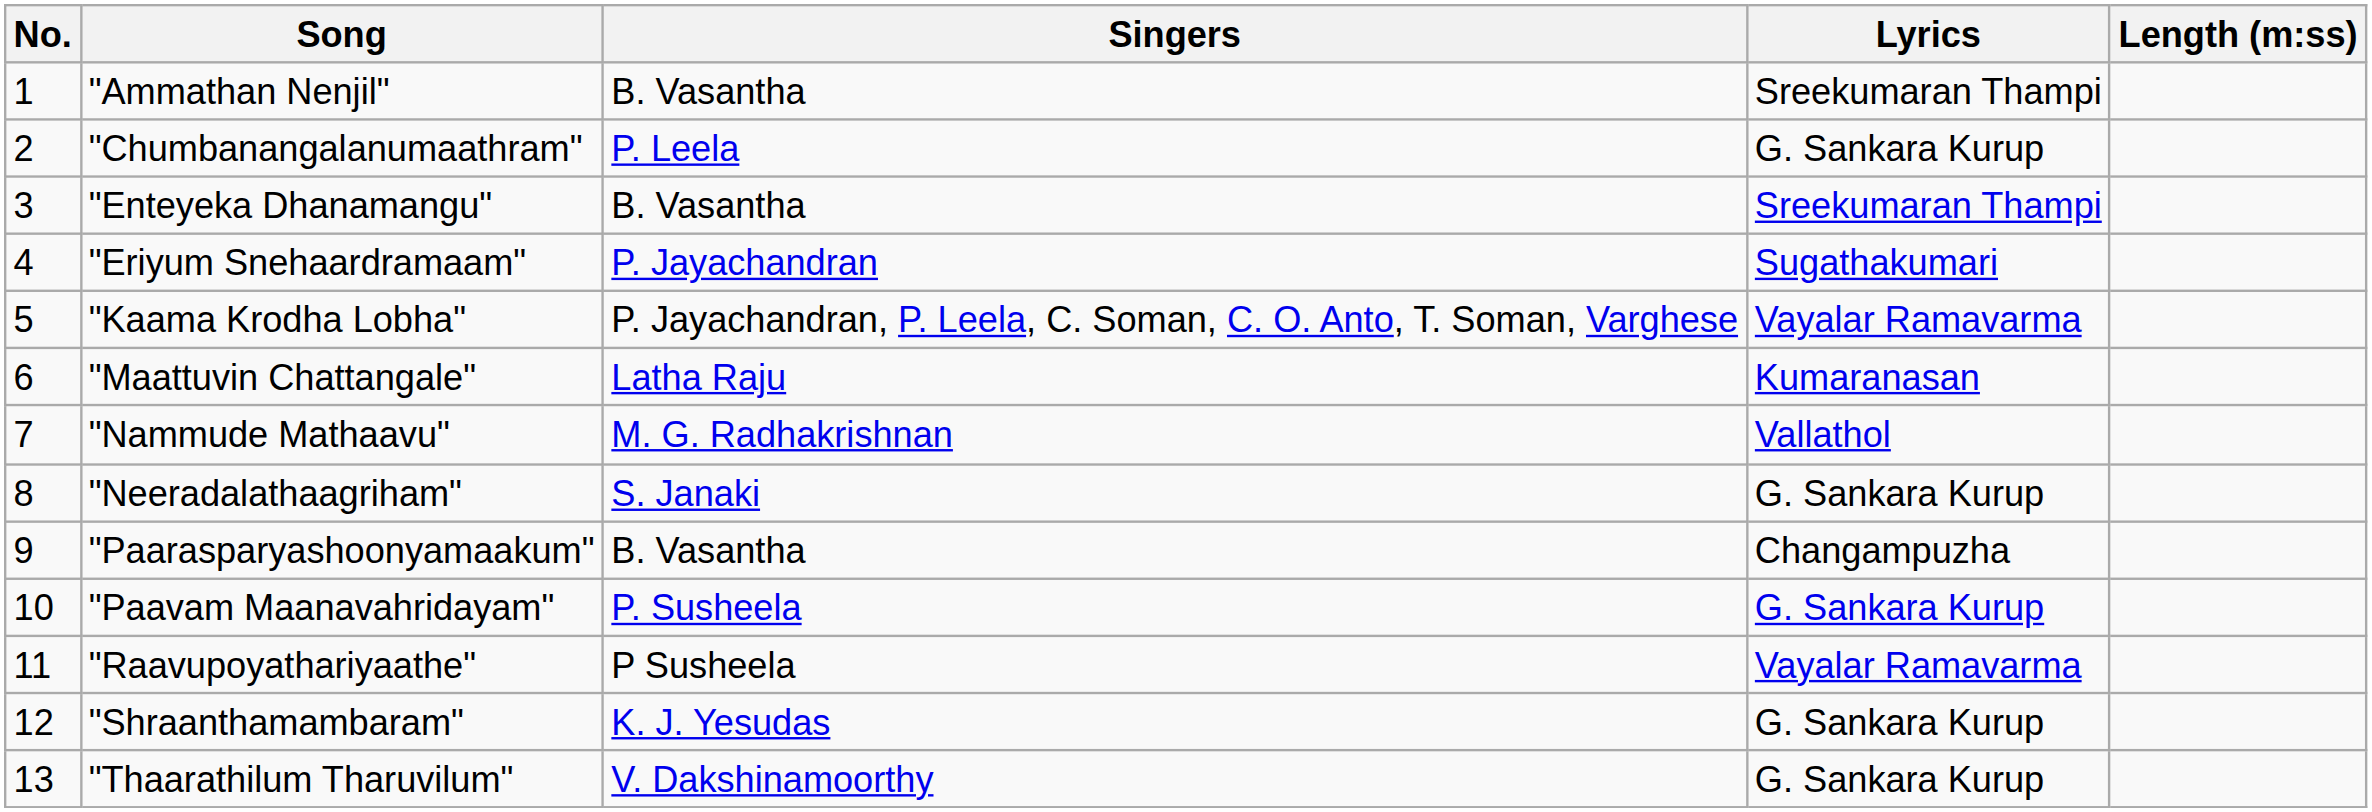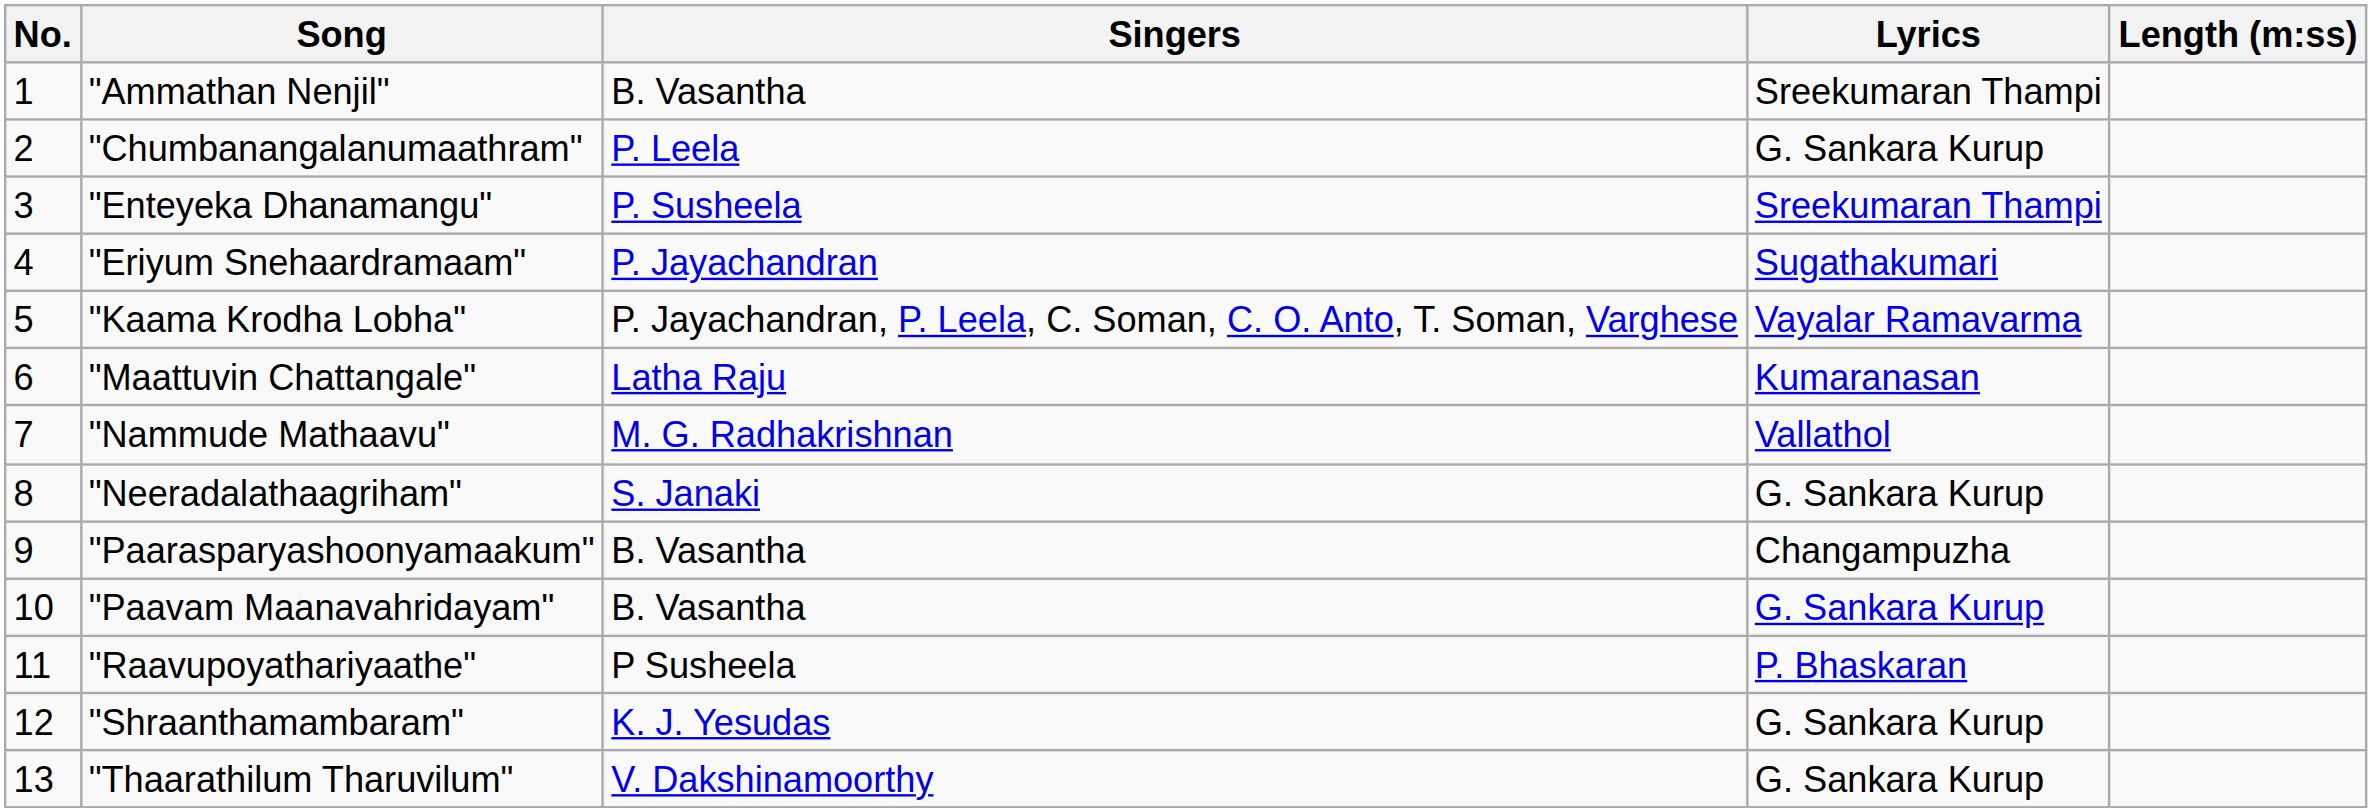"Enteyeka Dhanamangu" | Singers: B. Vasantha -> P. Susheela
"Paavam Maanavahridayam" | Singers: P. Susheela -> B. Vasantha
"Raavupoyathariyaathe" | Lyrics: Vayalar Ramavarma -> P. Bhaskaran
